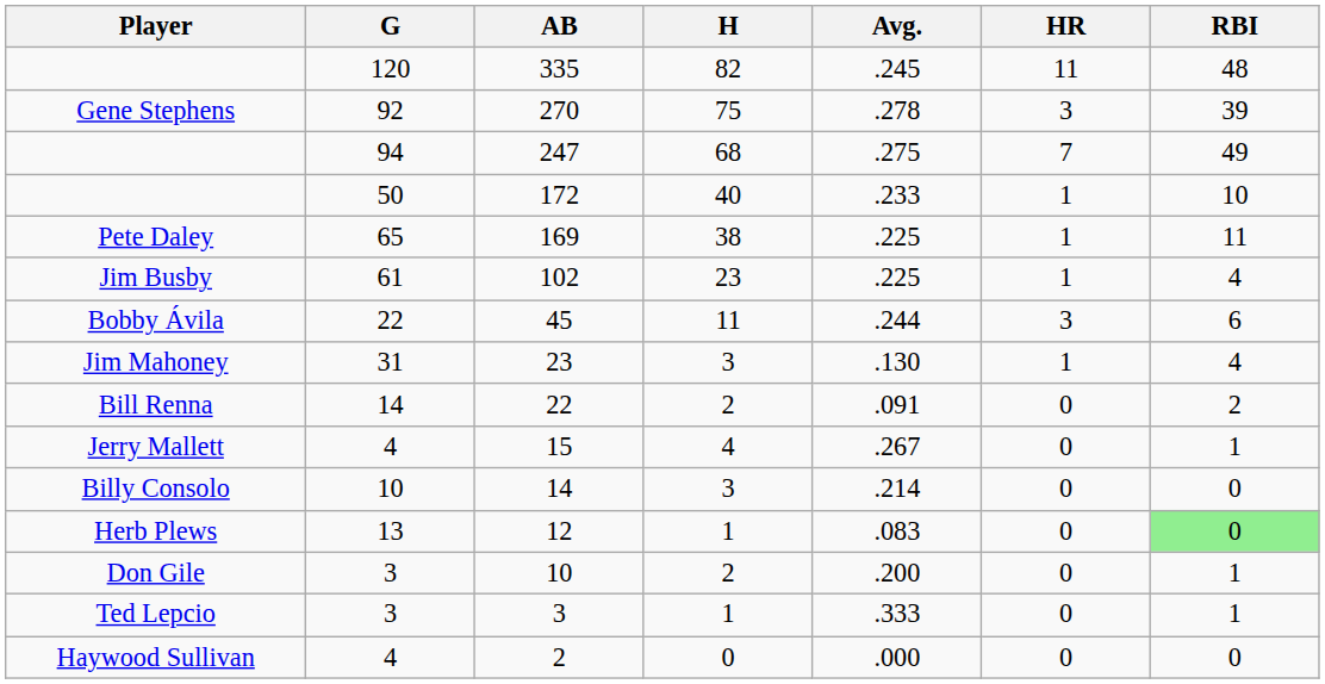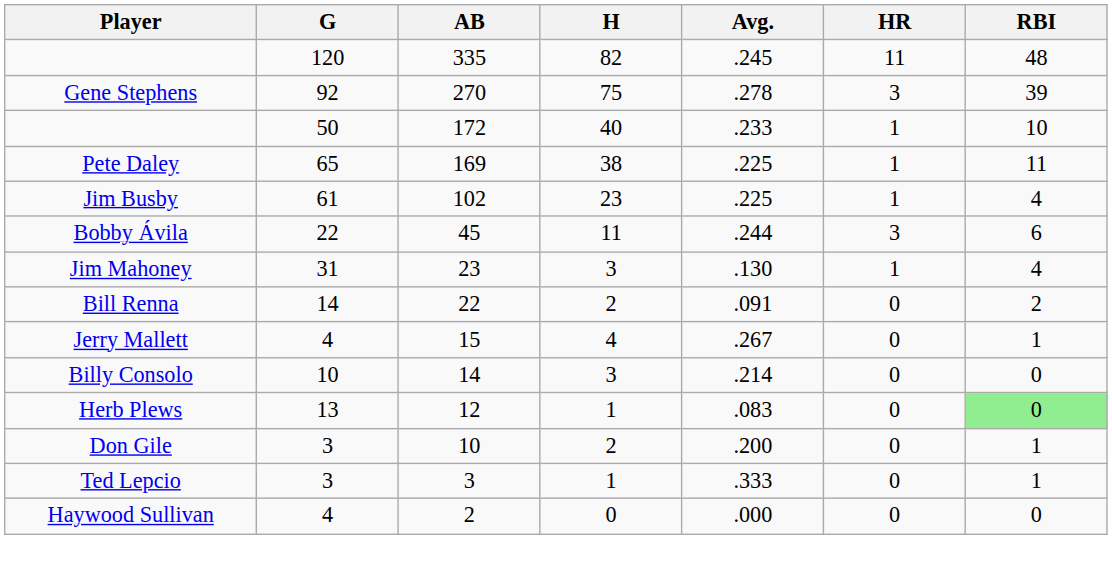- row: 94 | 247 | 68 | .275 | 7 | 49
